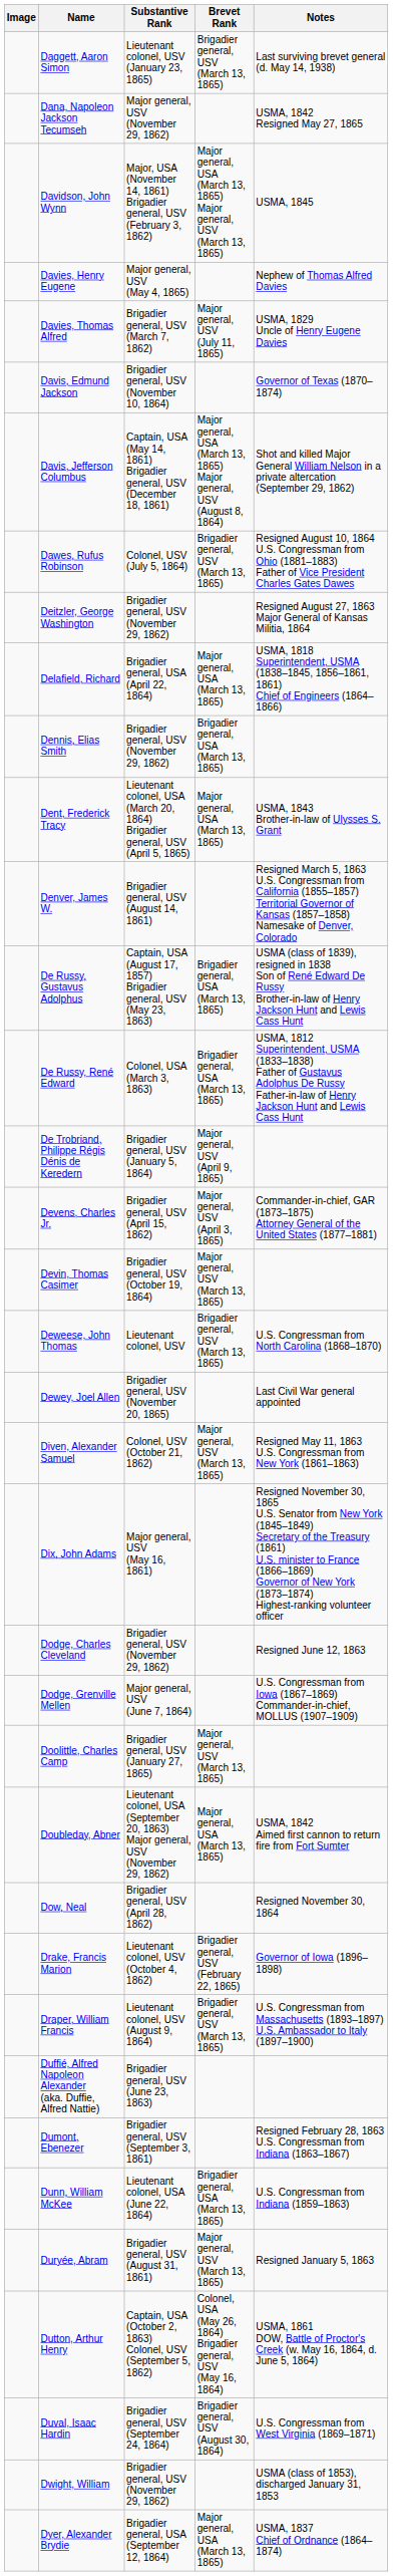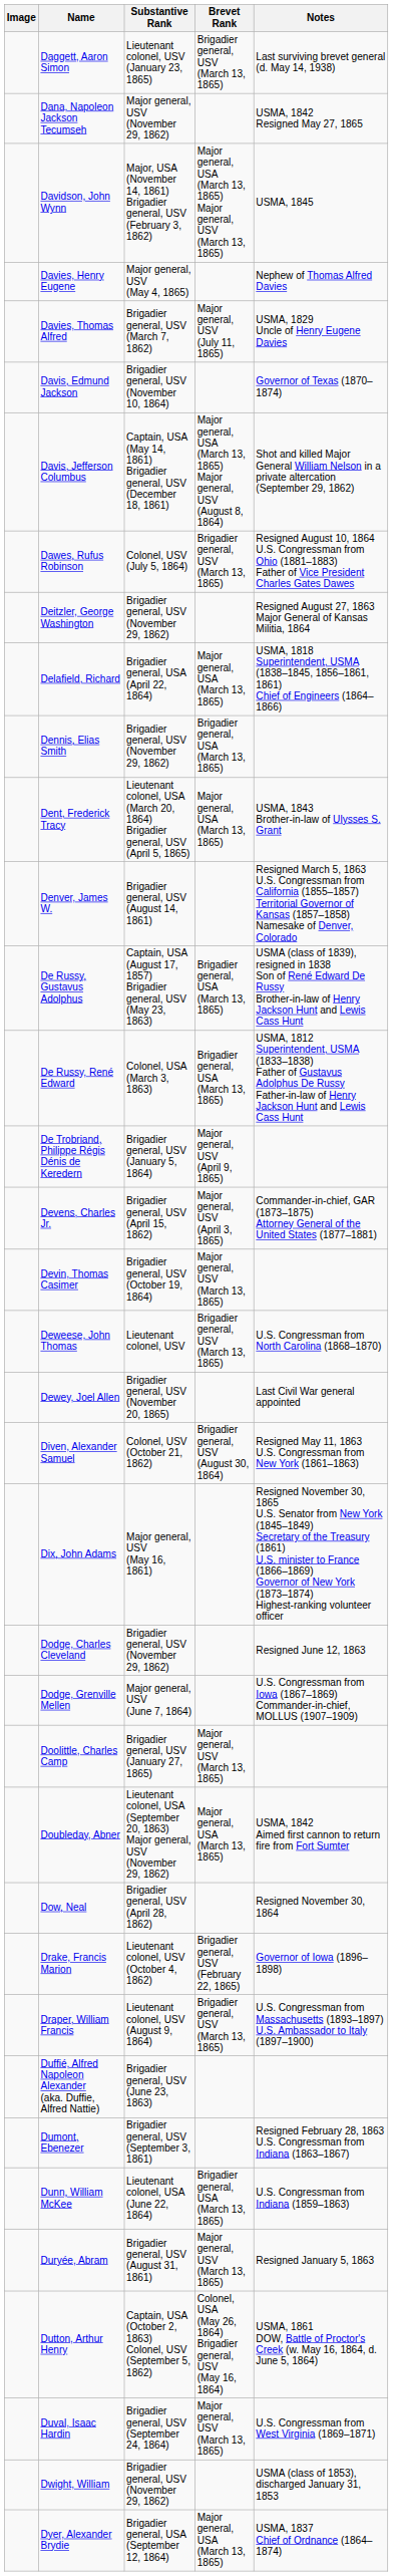Diven, Alexander Samuel | Brevet Rank: Major general, USV (March 13, 1865) -> Brigadier general, USV (August 30, 1864)
Duval, Isaac Hardin | Brevet Rank: Brigadier general, USV (August 30, 1864) -> Major general, USV (March 13, 1865)
